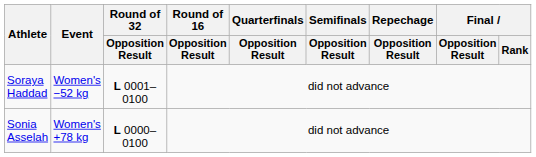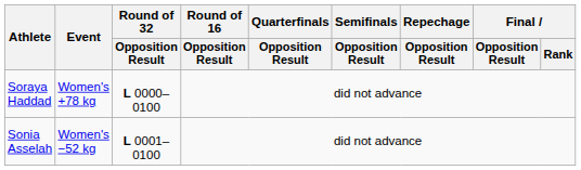Soraya Haddad | Event: Women's −52 kg -> Women's +78 kg
Soraya Haddad | Round of 32 / Opposition Result: L 0001–0100 -> L 0000–0100
Sonia Asselah | Event: Women's +78 kg -> Women's −52 kg
Sonia Asselah | Round of 32 / Opposition Result: L 0000–0100 -> L 0001–0100
